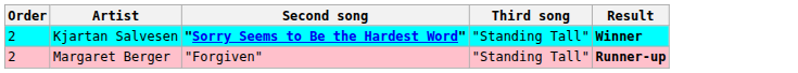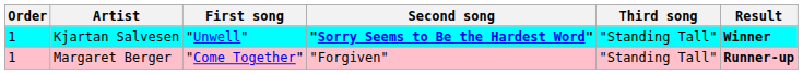+ column: First song | "Unwell" | "Come Together"
Kjartan Salvesen | Order: 2 -> 1
Margaret Berger | Order: 2 -> 1
